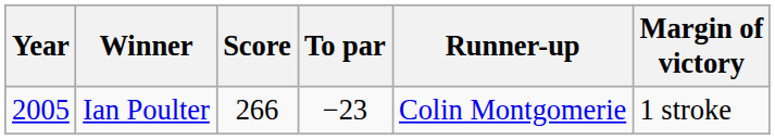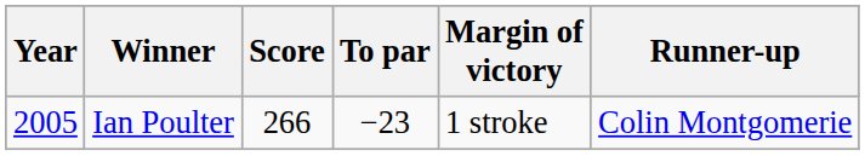columns swapped: Margin of victory <-> Runner-up
